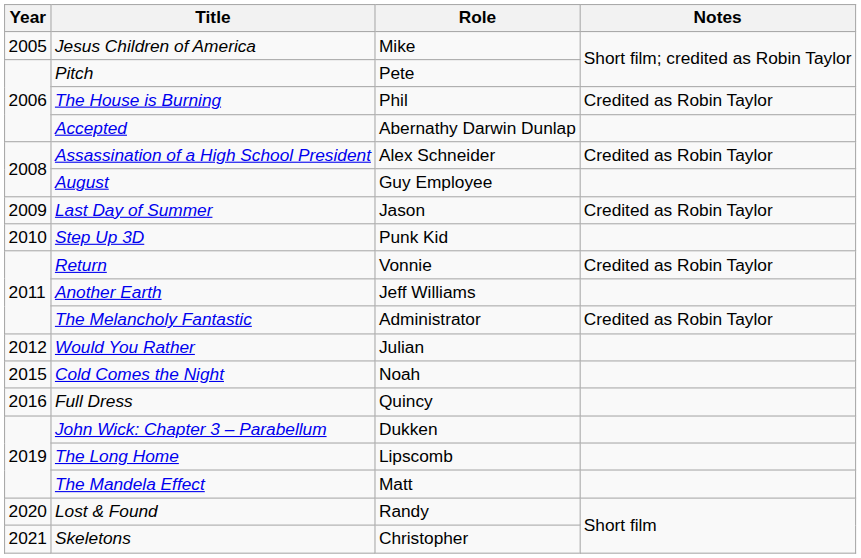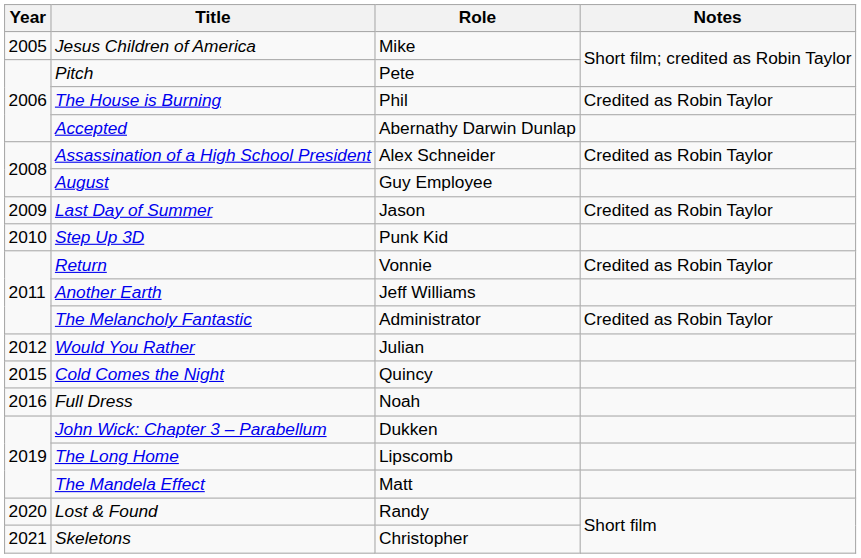Cold Comes the Night | Role: Noah -> Quincy
Full Dress | Role: Quincy -> Noah
